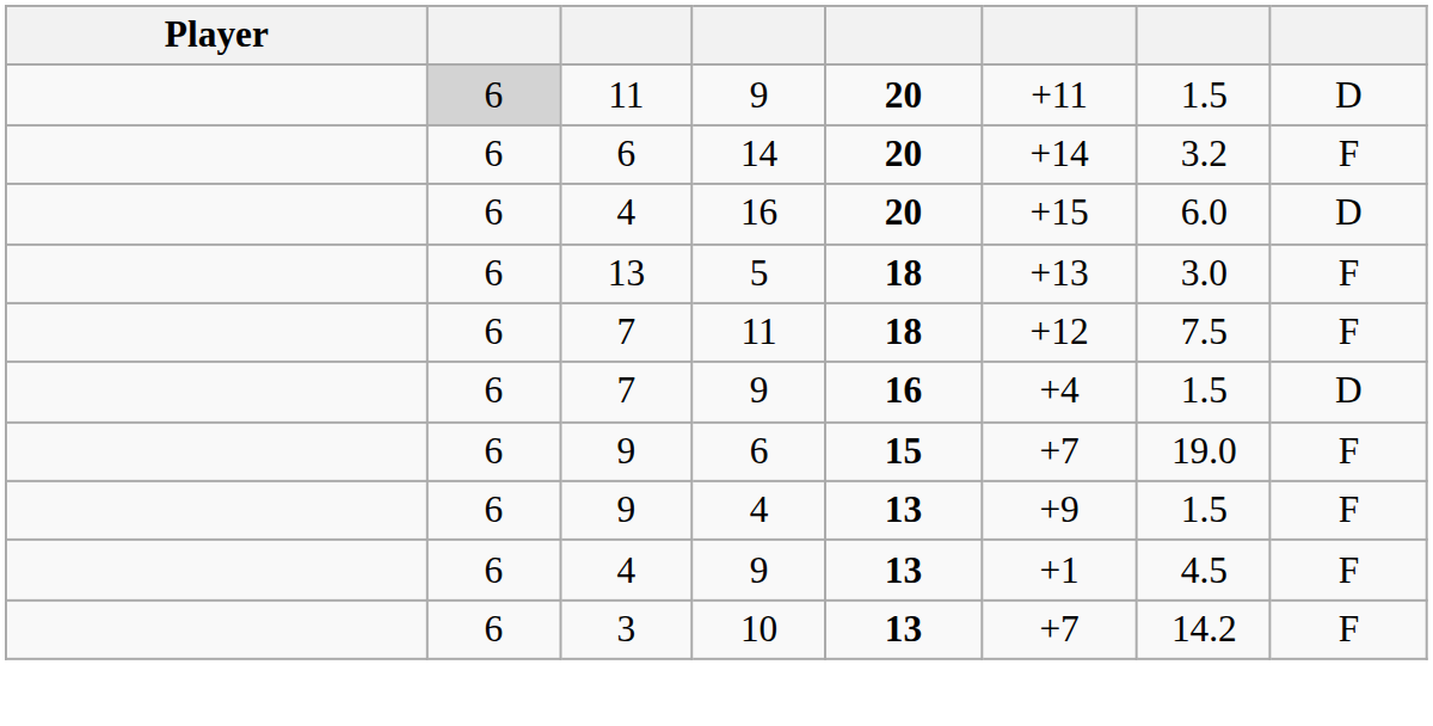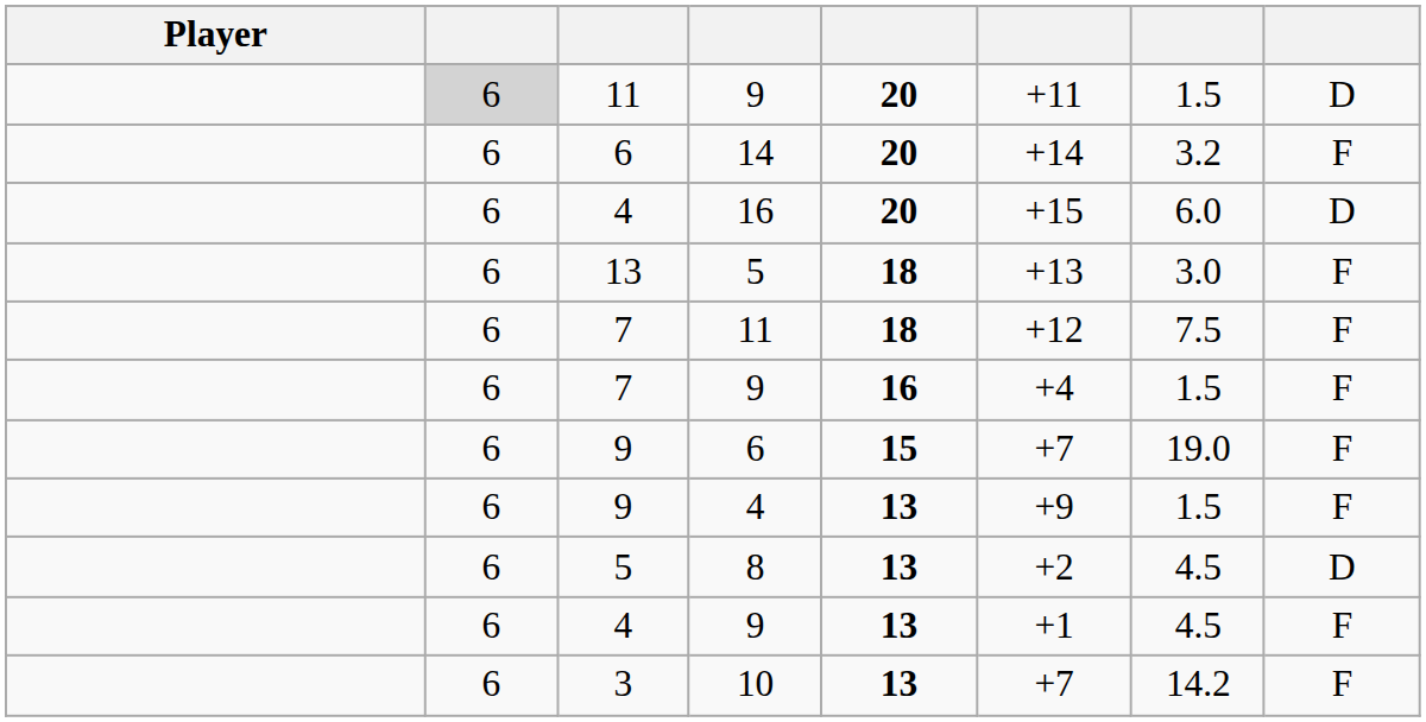7 / 9 | column 8: D -> F
+ row: 6 | 5 | 8 | 13 | +2 | 4.5 | D
